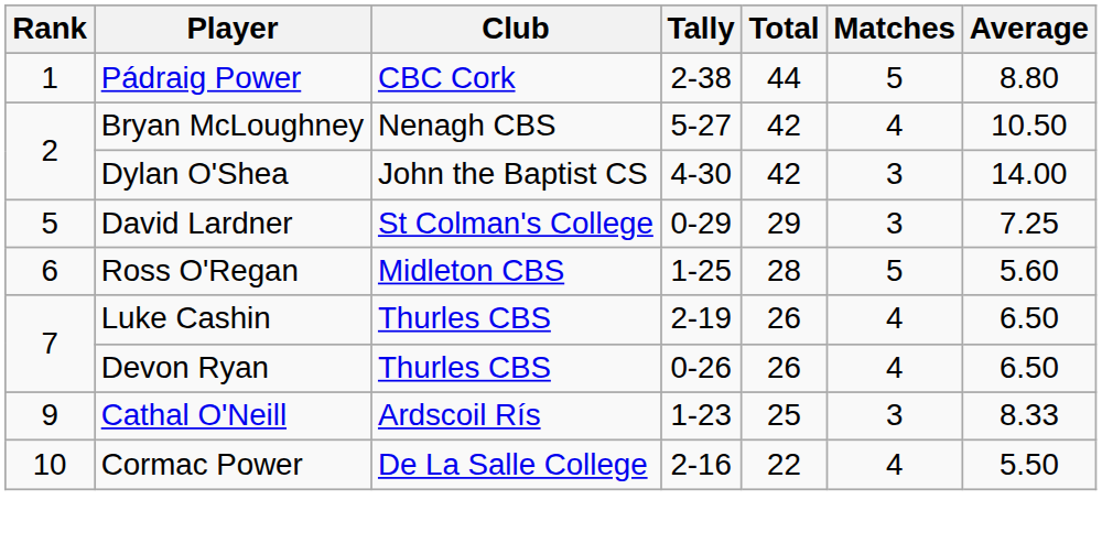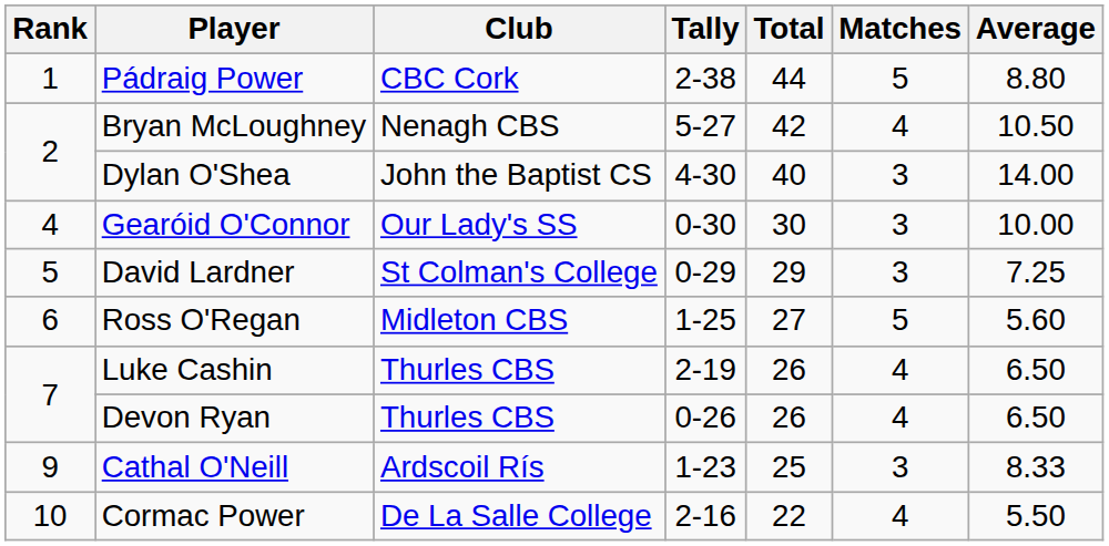Dylan O'Shea | Total: 42 -> 40
+ row: 4 | Gearóid O'Connor | Our Lady's SS | 0-30 | 30 | 3 | 10.00
Ross O'Regan | Total: 28 -> 27
